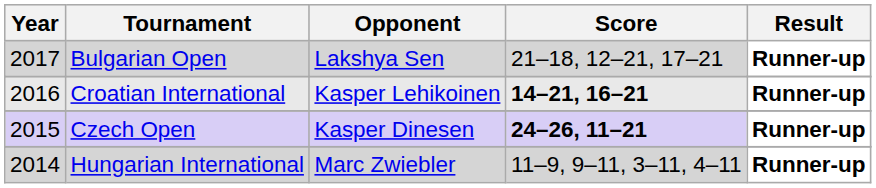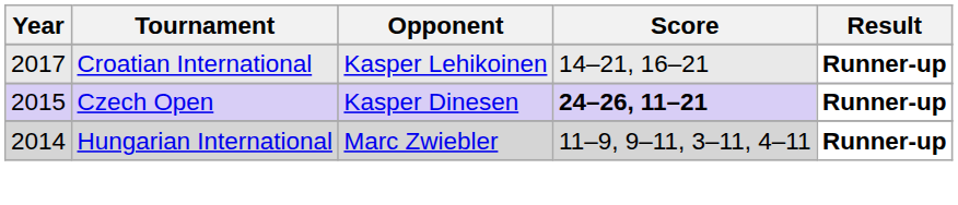- row: 2017 | Bulgarian Open | Lakshya Sen | 21–18, 12–21, 17–21 | Runner-up
Croatian International | Year: 2016 -> 2017
Croatian International | Score: bold -> normal
